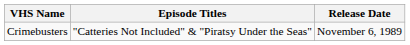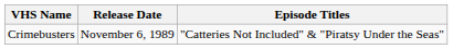columns swapped: Episode Titles <-> Release Date
